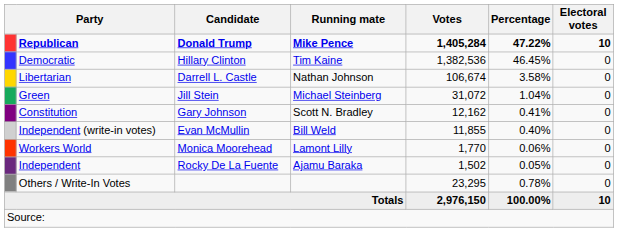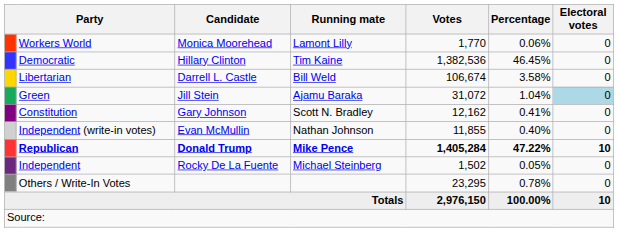rows swapped: Republican <-> Workers World
Libertarian | Running mate: Nathan Johnson -> Bill Weld
Green | Running mate: Michael Steinberg -> Ajamu Baraka
Green | Electoral votes: no background -> lightblue background
Independent (write-in votes) | Running mate: Bill Weld -> Nathan Johnson
Independent | Running mate: Ajamu Baraka -> Michael Steinberg
